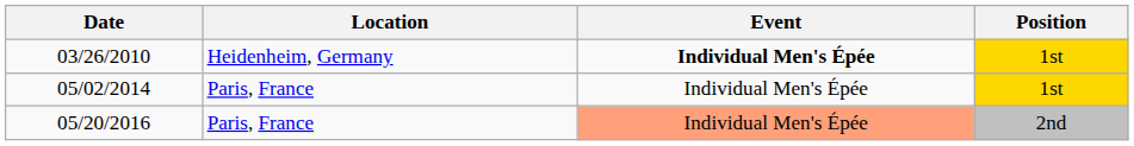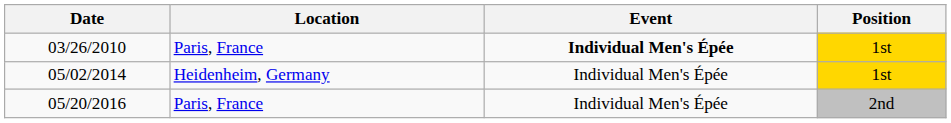03/26/2010 | Location: Heidenheim, Germany -> Paris, France
05/02/2014 | Location: Paris, France -> Heidenheim, Germany
05/20/2016 | Event: lightsalmon background -> no background
